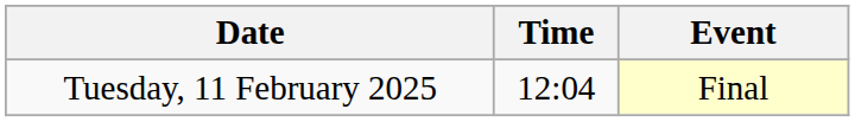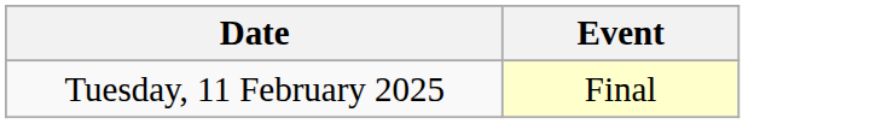- column: Time | 12:04
